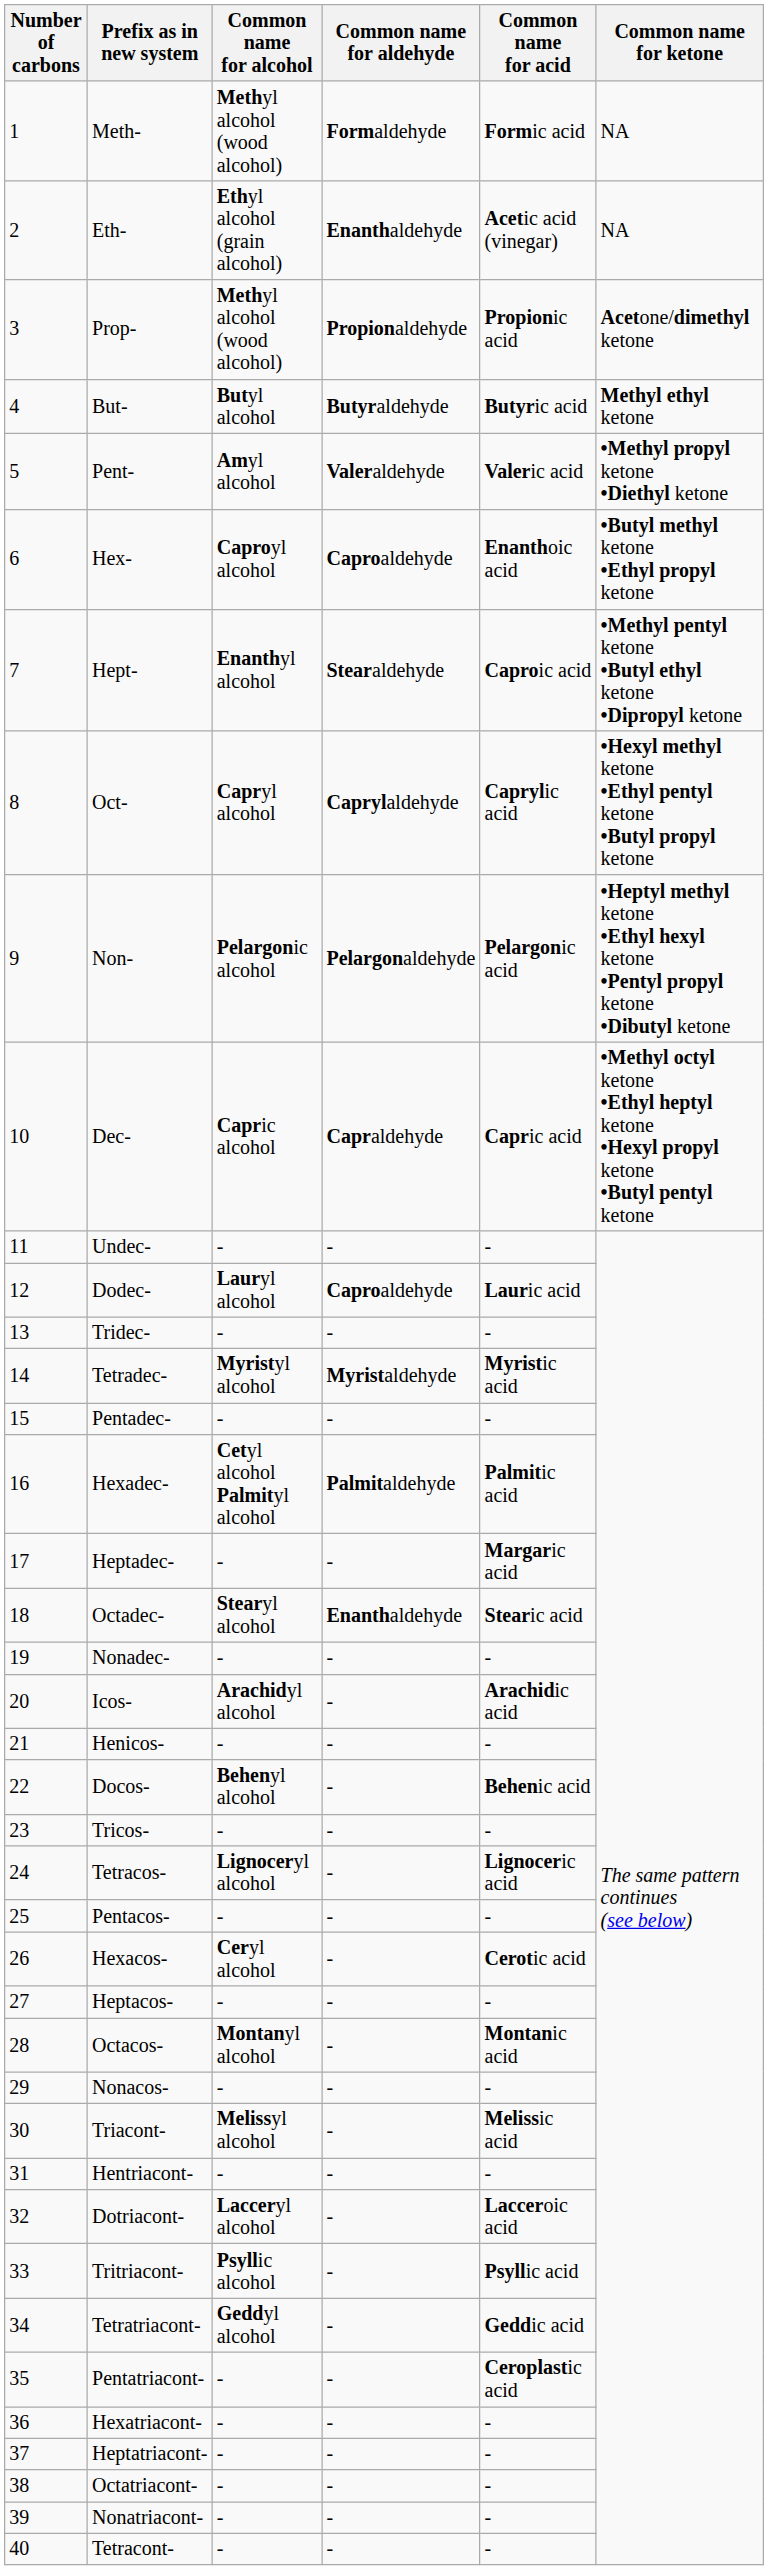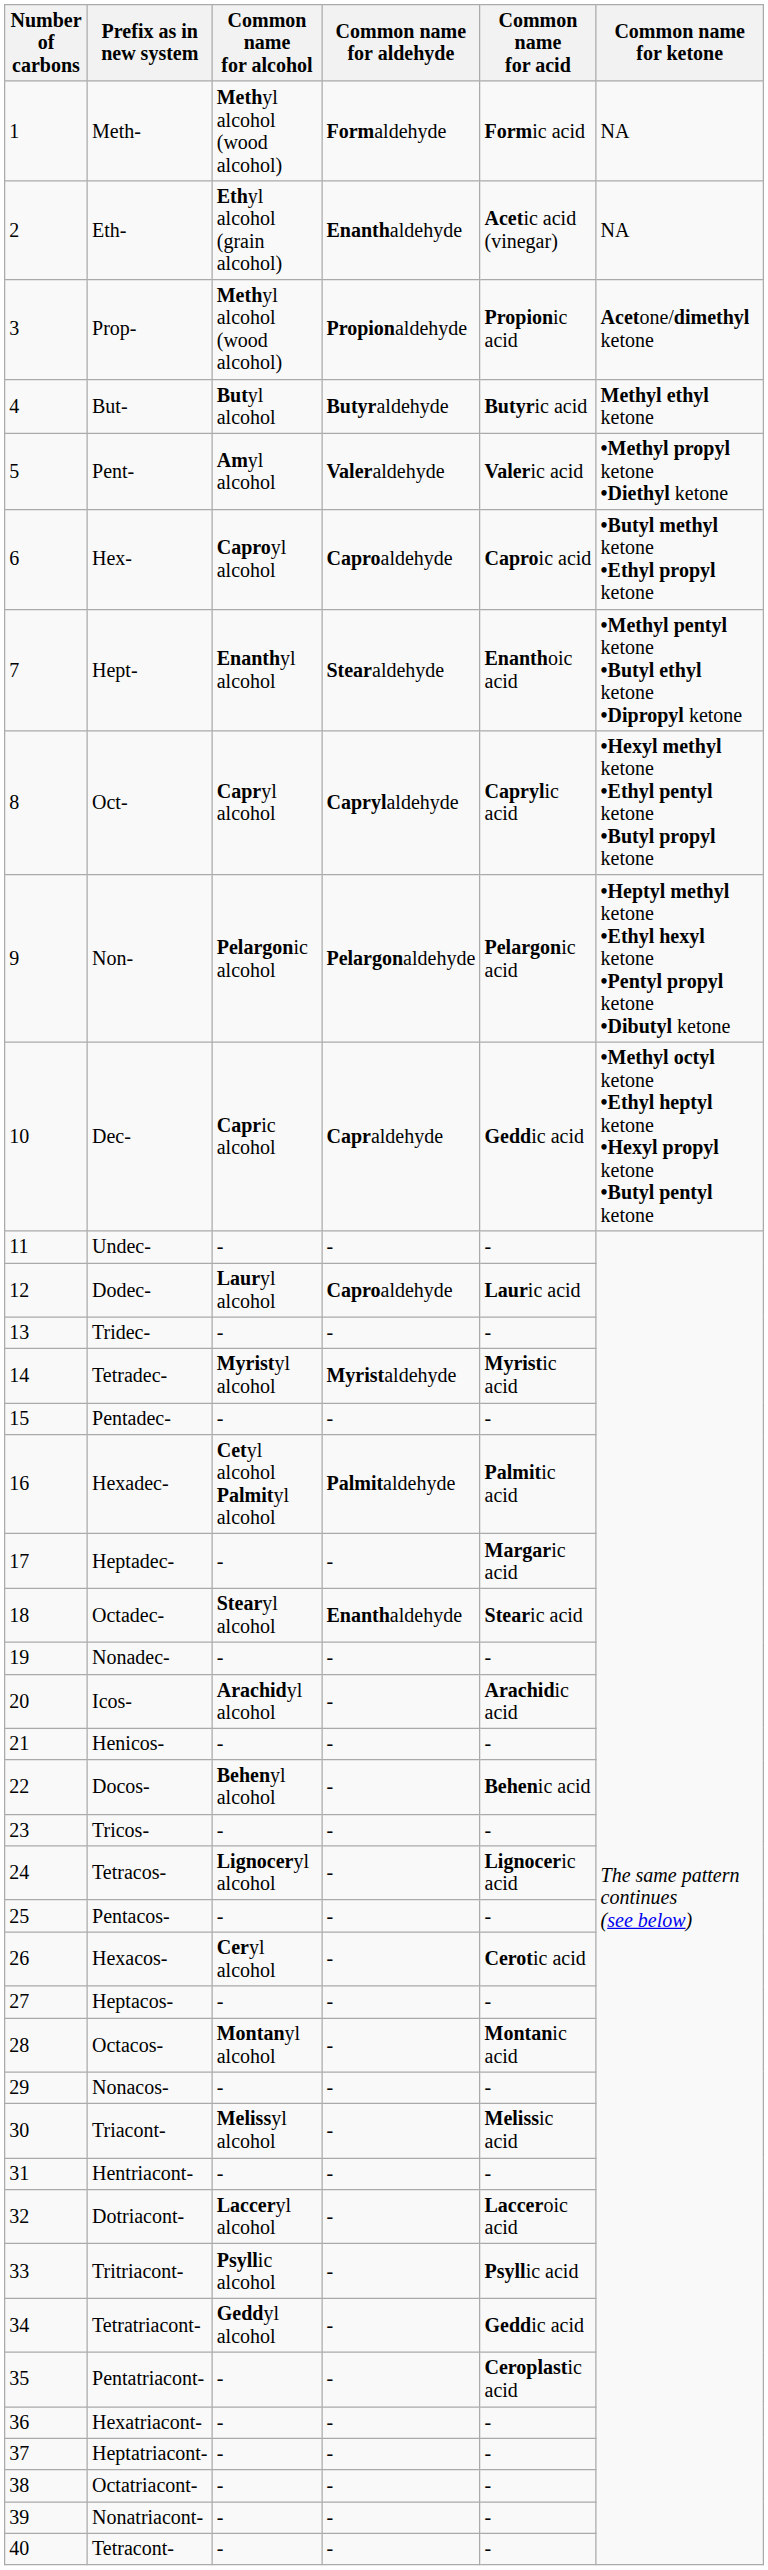Hex- | Common name for acid: Enanthoic acid -> Caproic acid
Hept- | Common name for acid: Caproic acid -> Enanthoic acid
Dec- | Common name for acid: Capric acid -> Geddic acid
